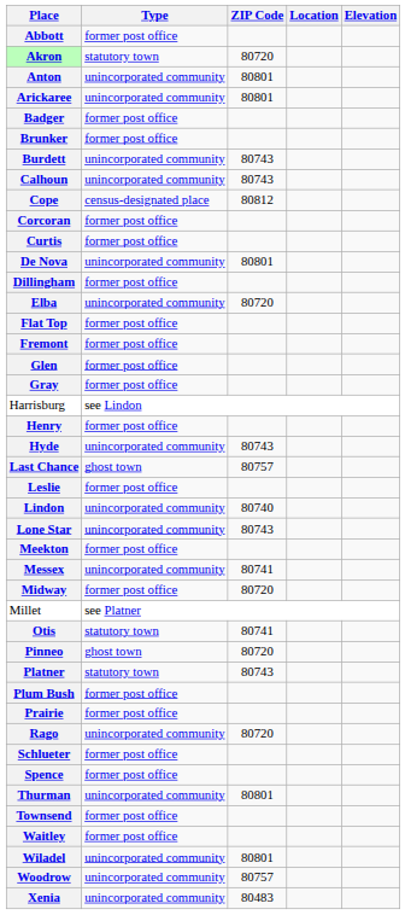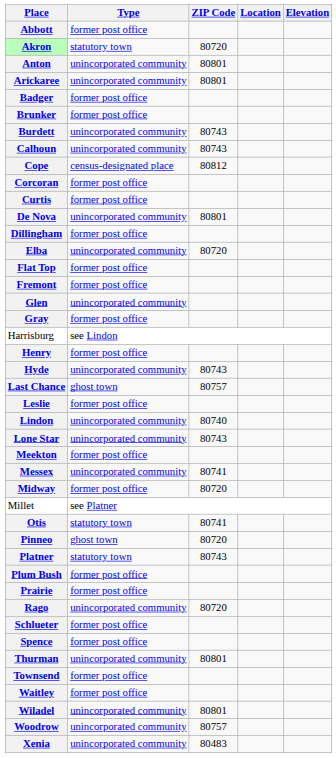Glen | Type: former post office -> unincorporated community
